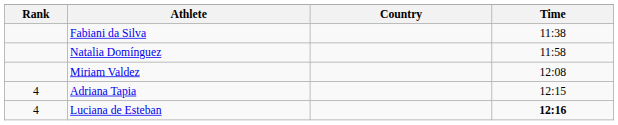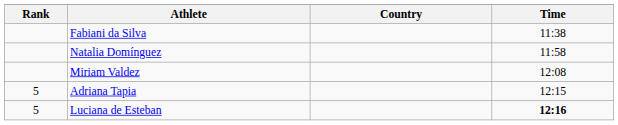Adriana Tapia | Rank: 4 -> 5
Luciana de Esteban | Rank: 4 -> 5
